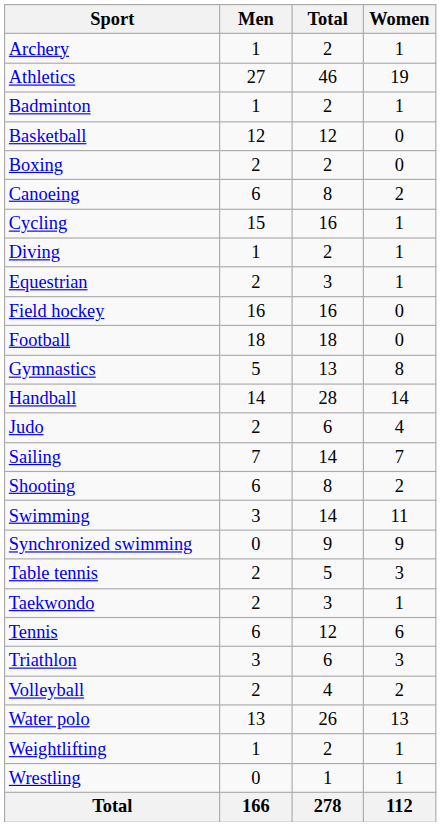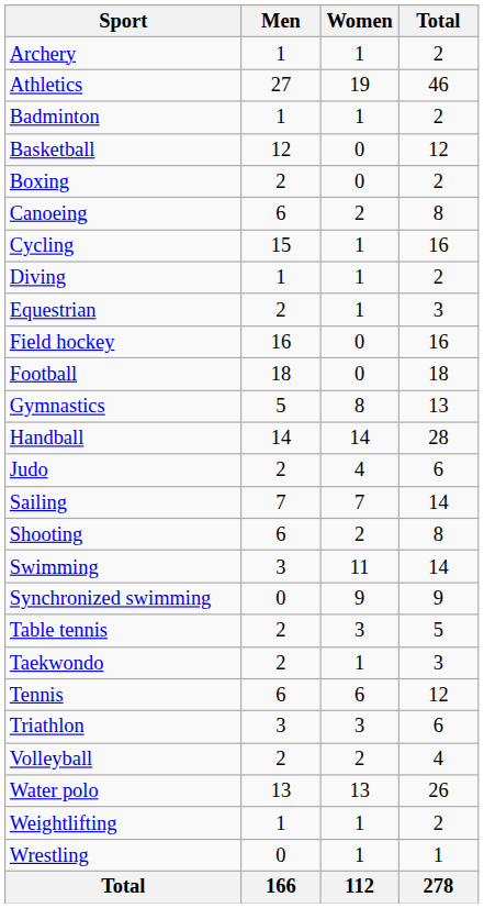columns swapped: Women <-> Total
